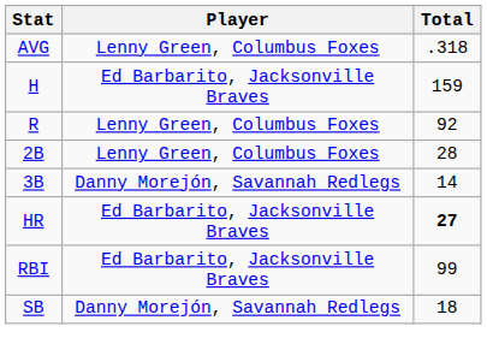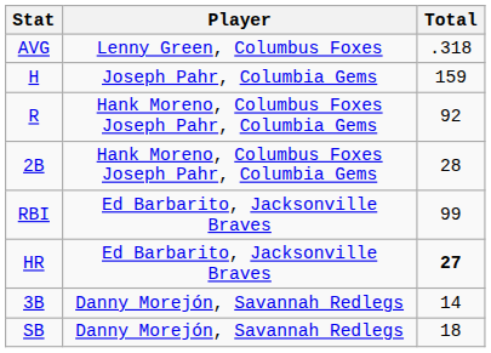H | Player: Ed Barbarito, Jacksonville Braves -> Joseph Pahr, Columbia Gems
R | Player: Lenny Green, Columbus Foxes -> Hank Moreno, Columbus Foxes Joseph Pahr, Columbia Gems
2B | Player: Lenny Green, Columbus Foxes -> Hank Moreno, Columbus Foxes Joseph Pahr, Columbia Gems
rows swapped: 3B <-> RBI
